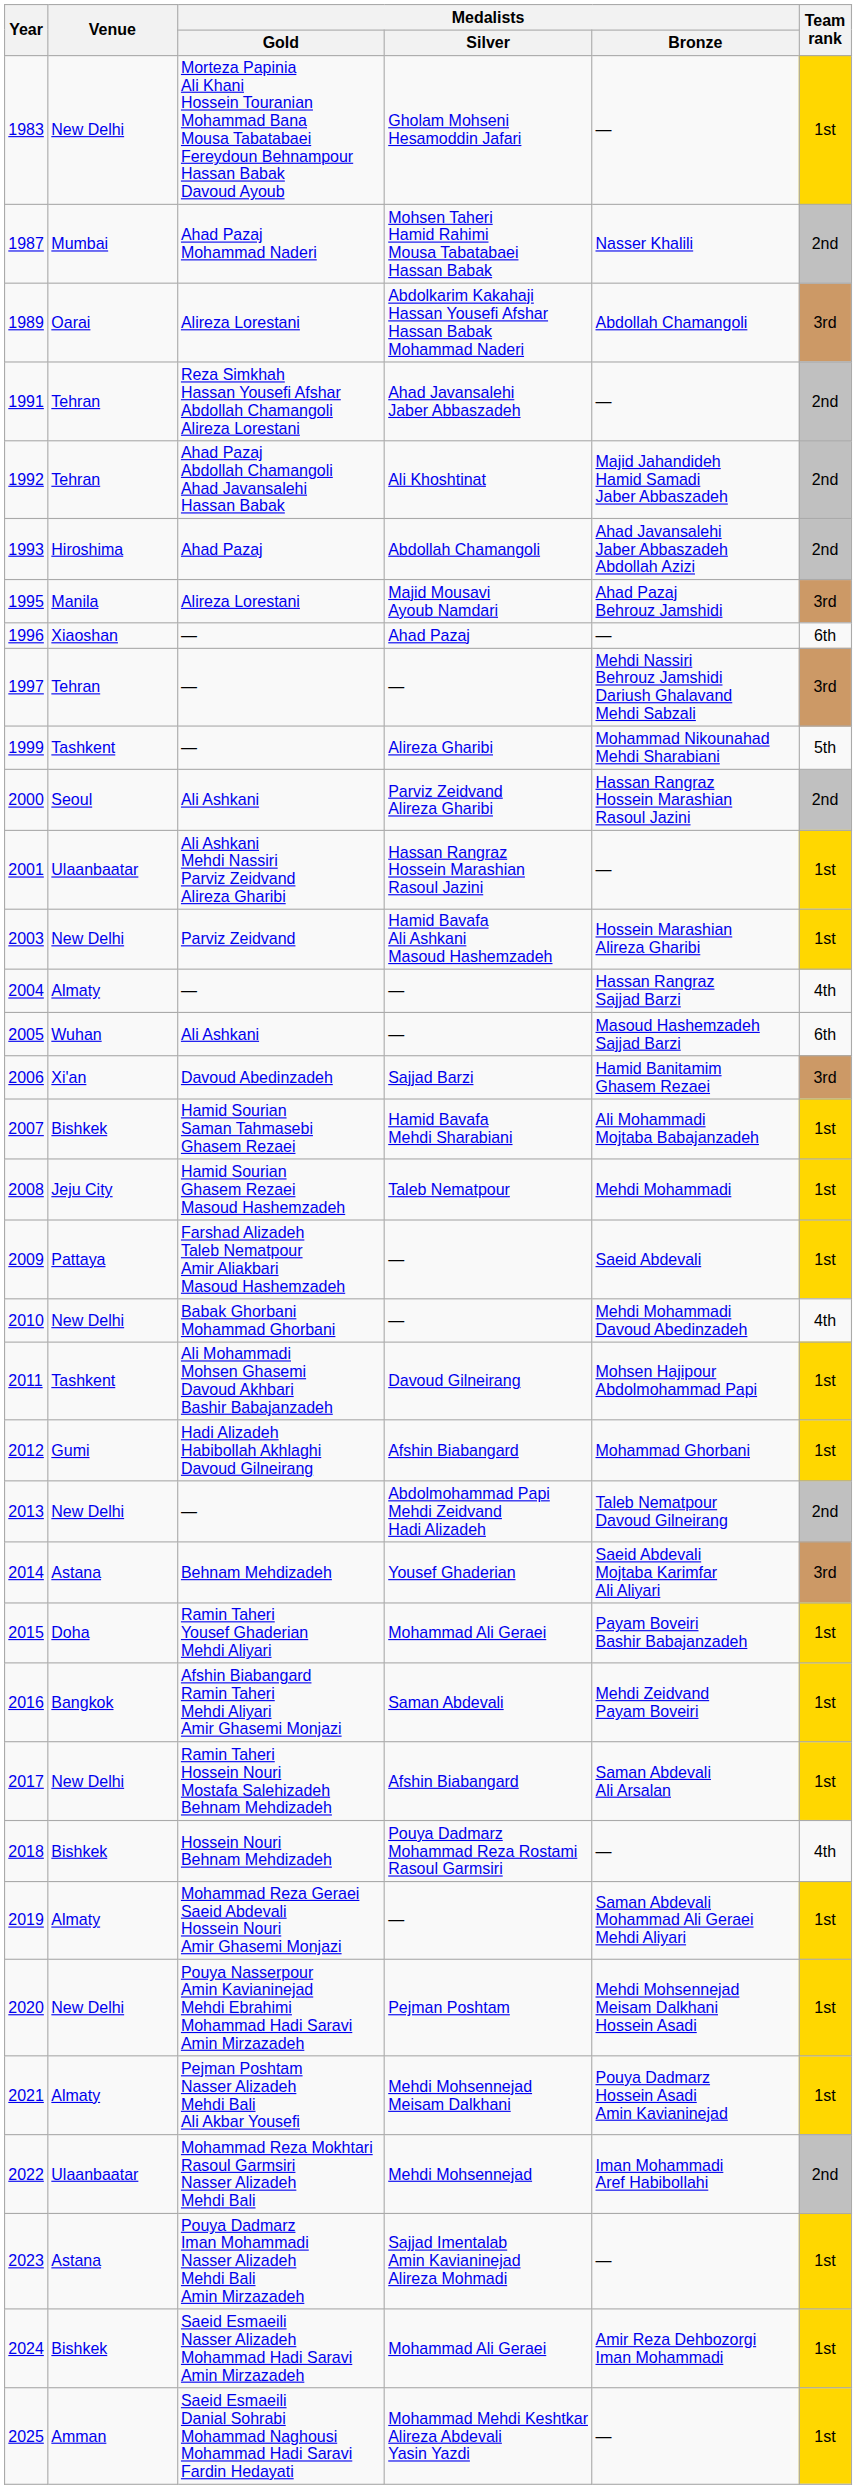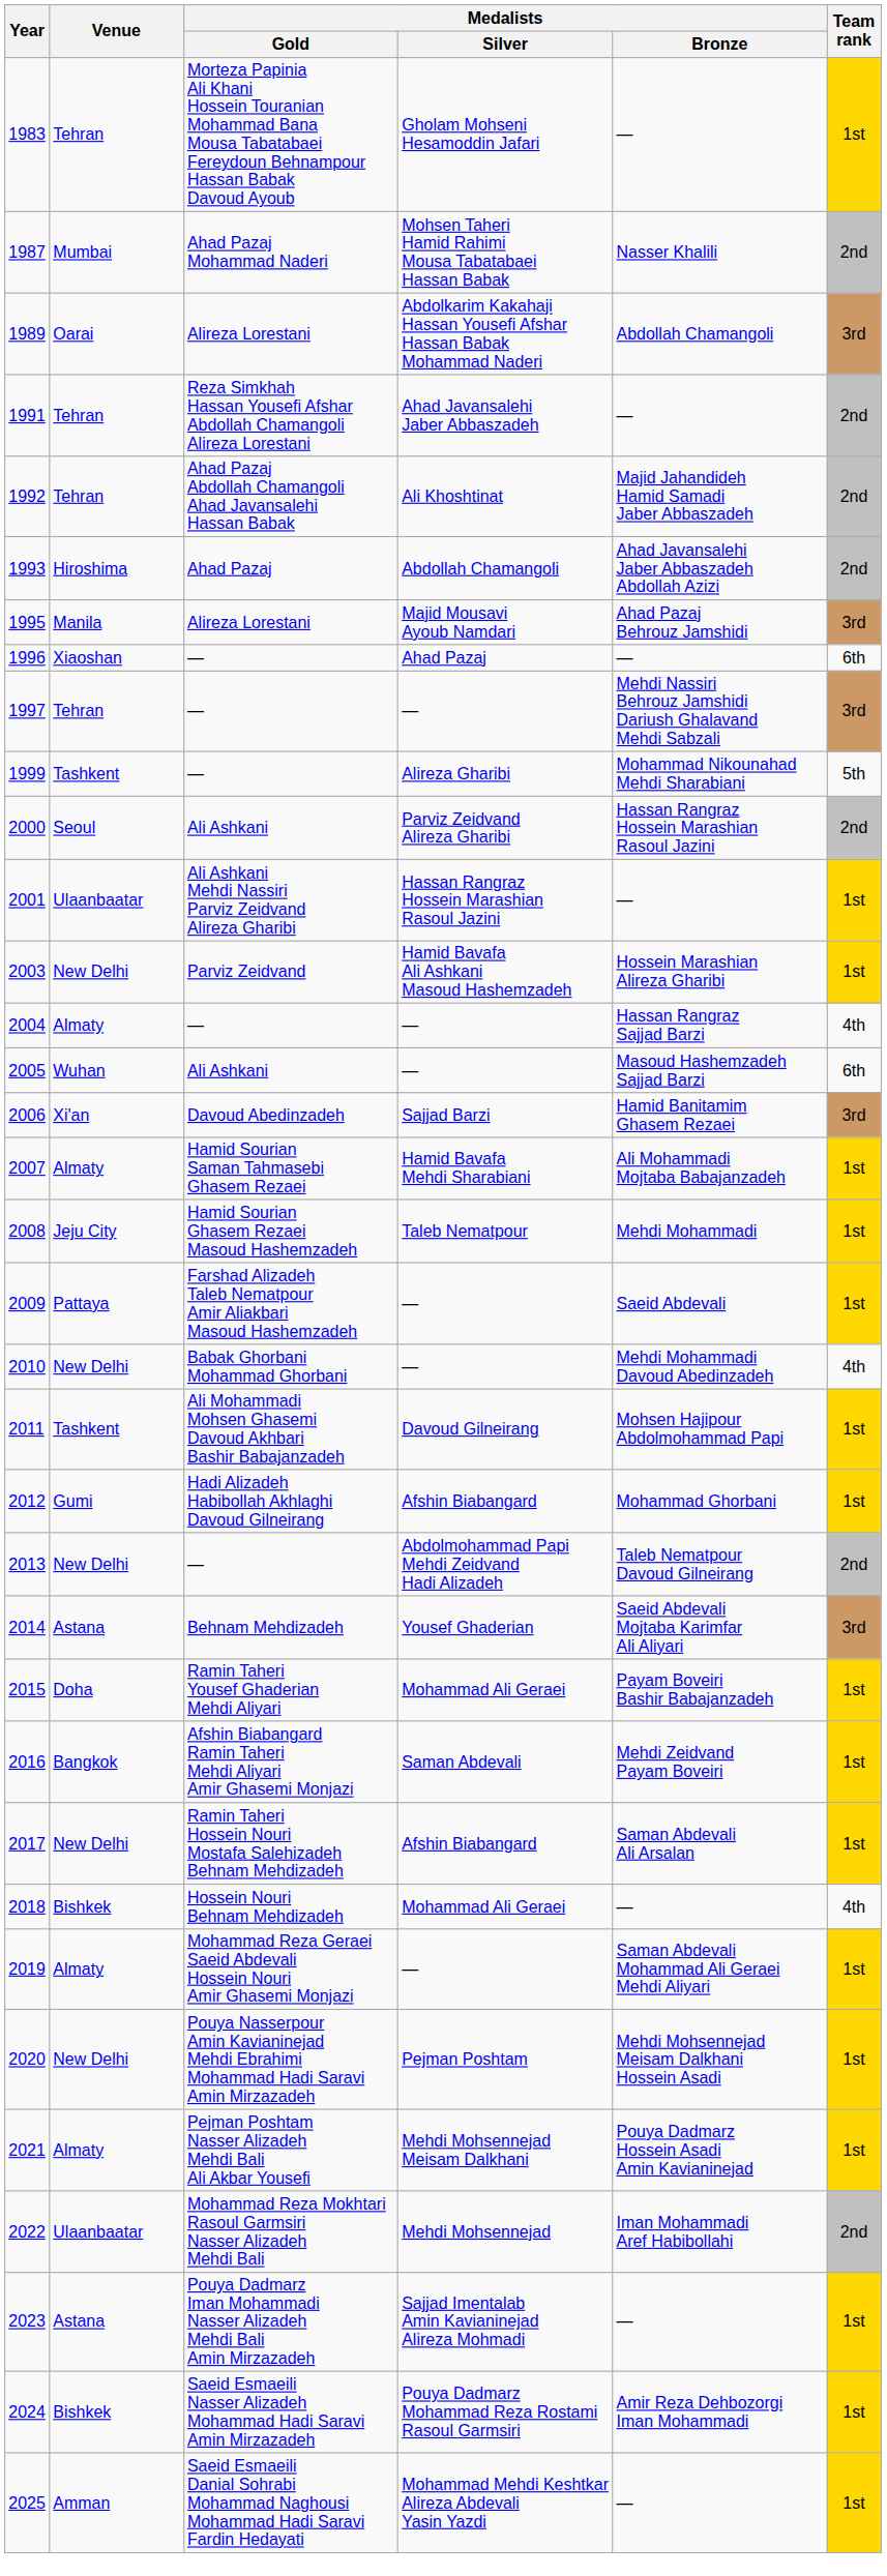1983 | Venue: New Delhi -> Tehran
2007 | Venue: Bishkek -> Almaty
2018 | Medalists / Silver: Pouya Dadmarz Mohammad Reza Rostami Rasoul Garmsiri -> Mohammad Ali Geraei
2024 | Medalists / Silver: Mohammad Ali Geraei -> Pouya Dadmarz Mohammad Reza Rostami Rasoul Garmsiri
